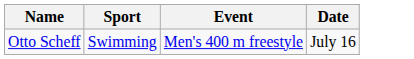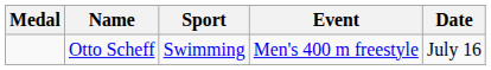+ column: Medal
